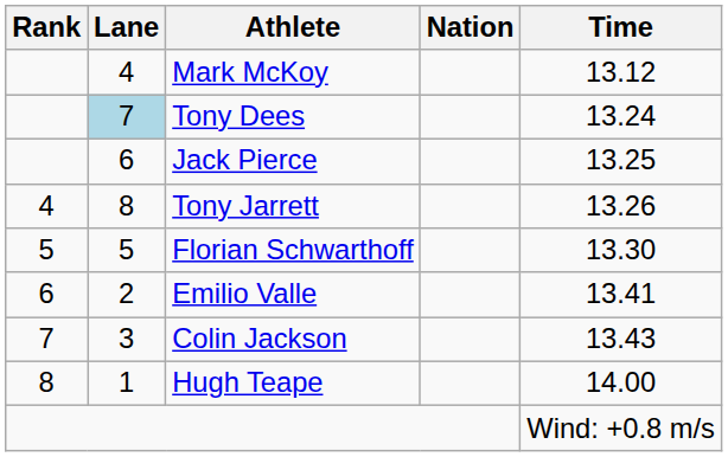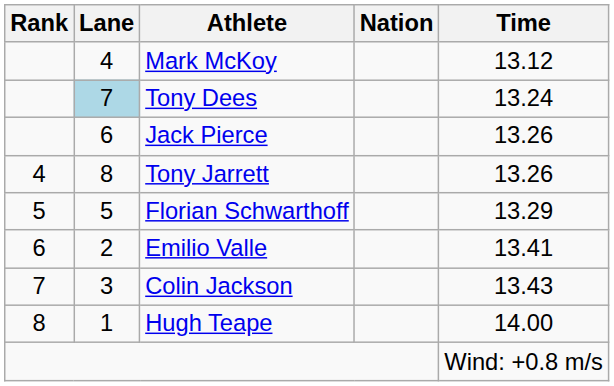Jack Pierce | Time: 13.25 -> 13.26
Florian Schwarthoff | Time: 13.30 -> 13.29
